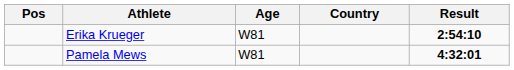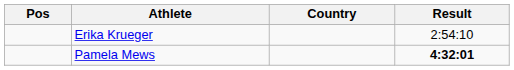- column: Age | W81 | W81
Erika Krueger | Result: bold -> normal
